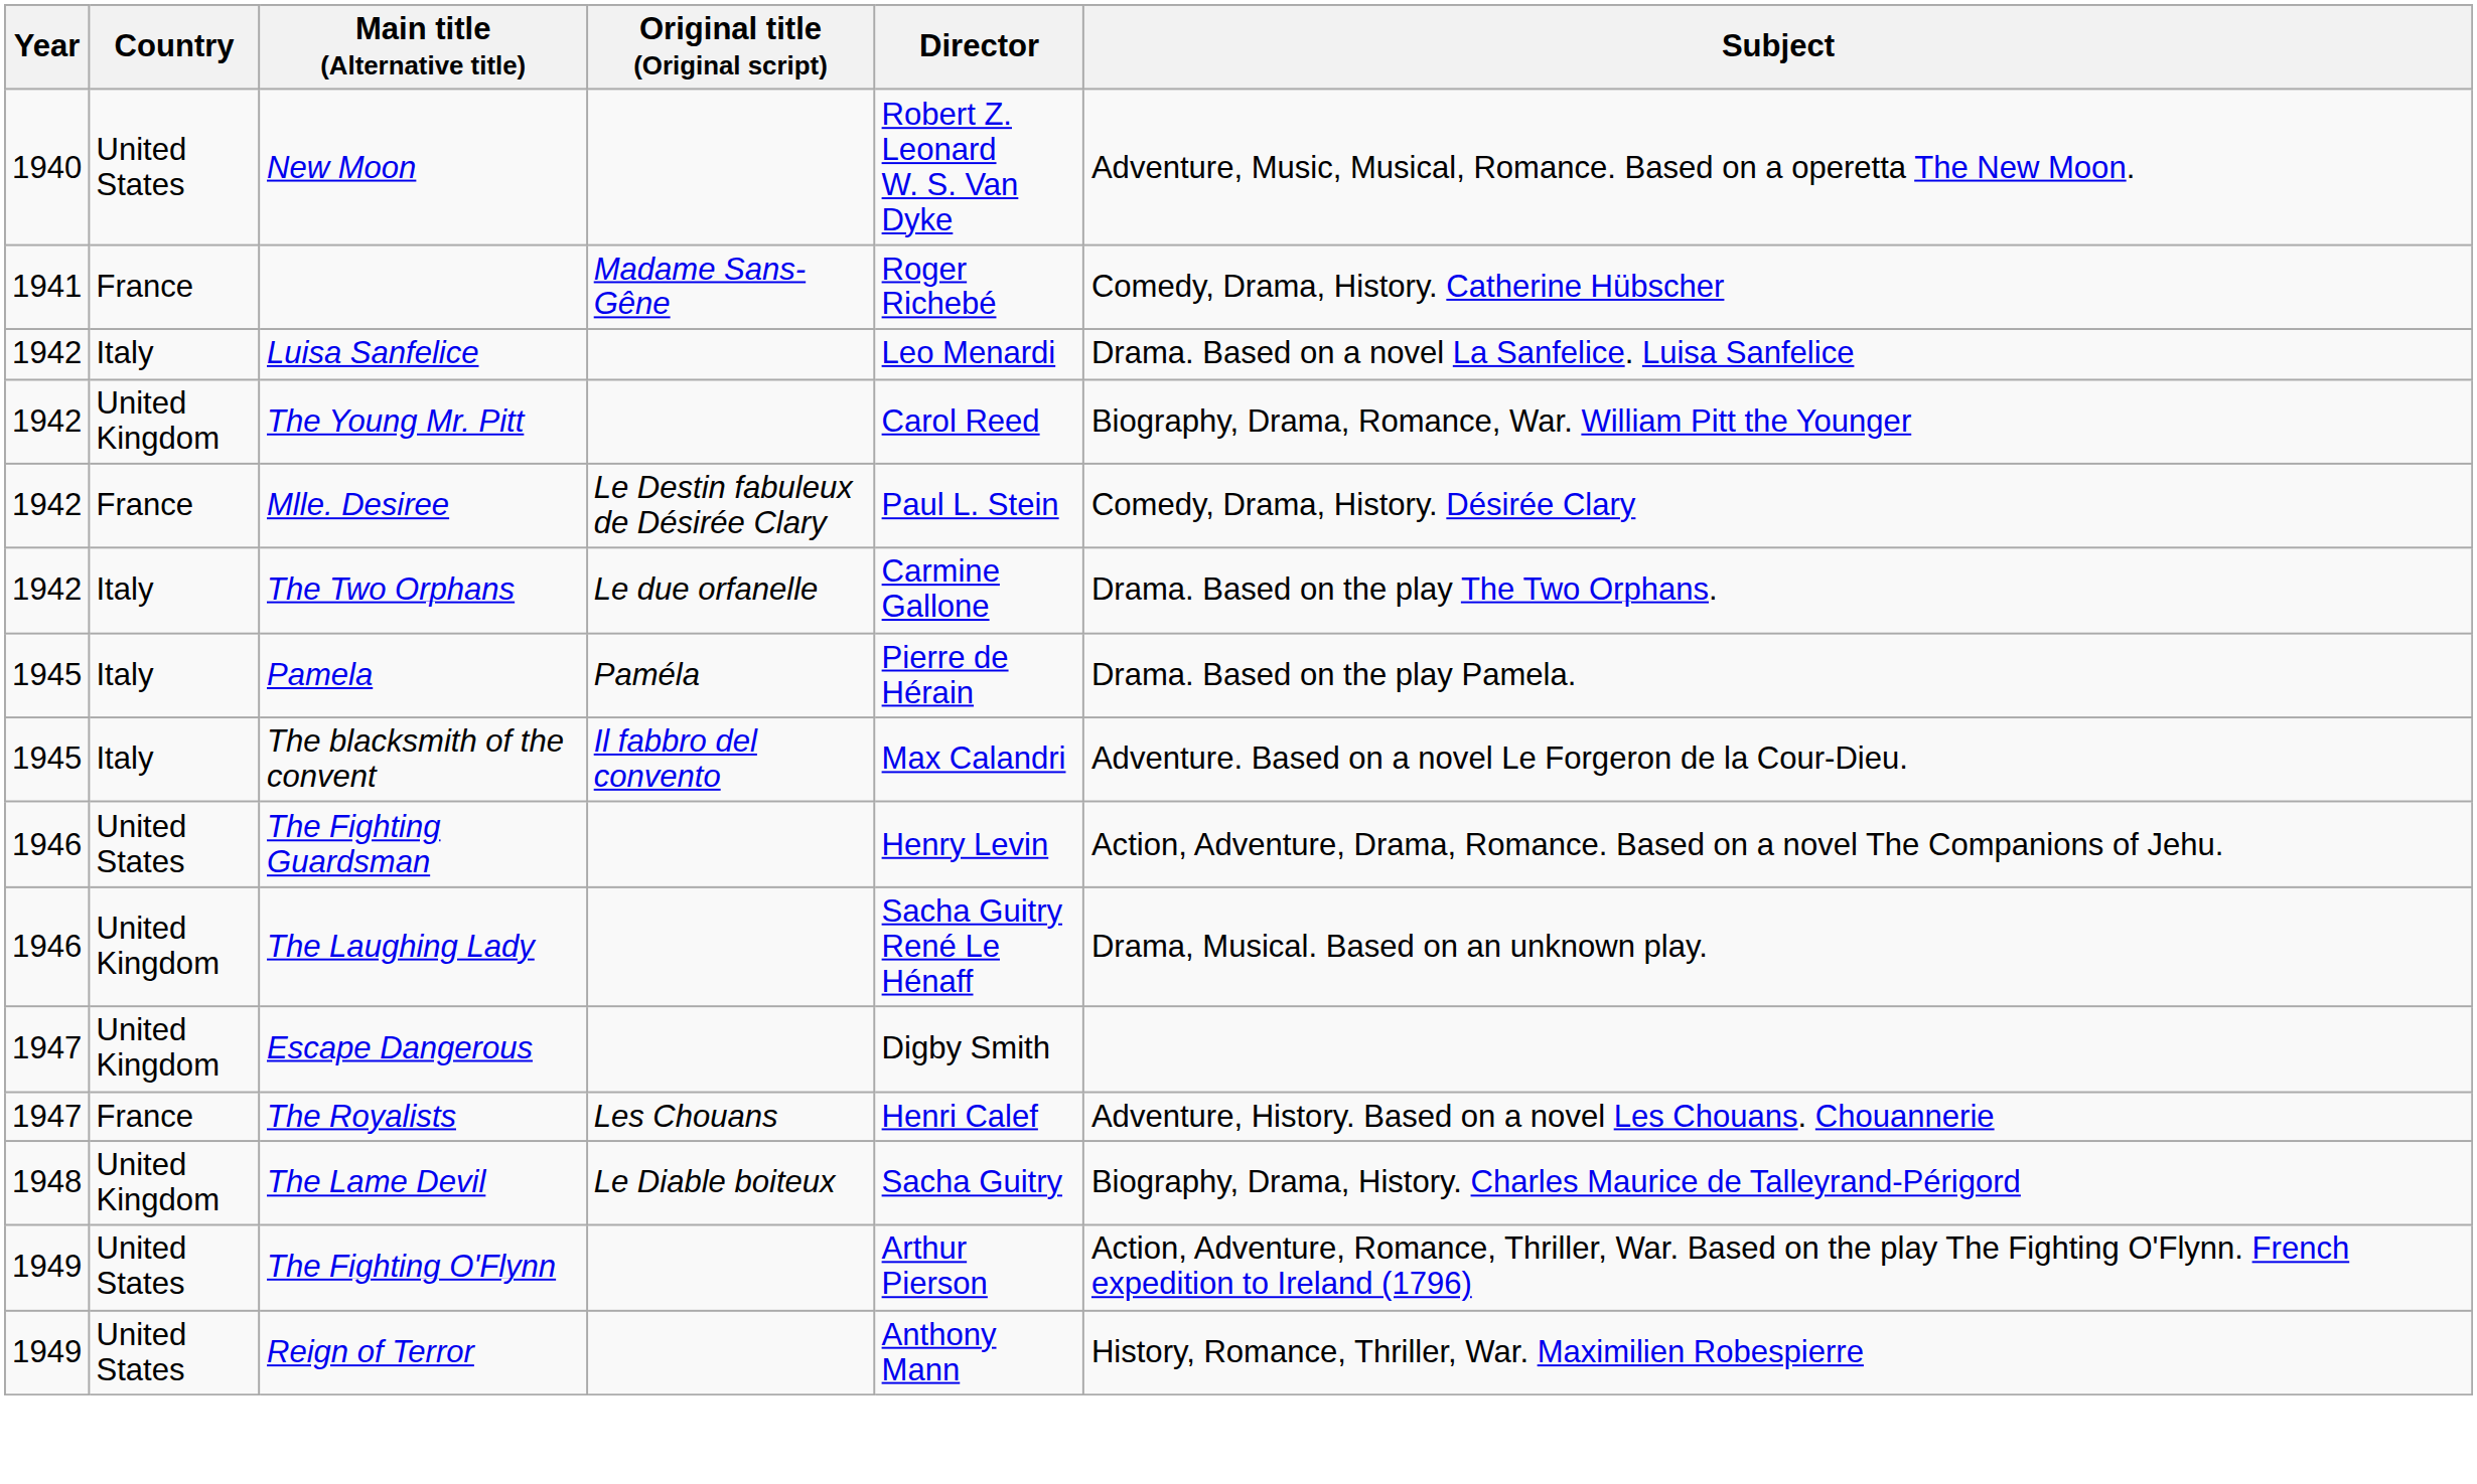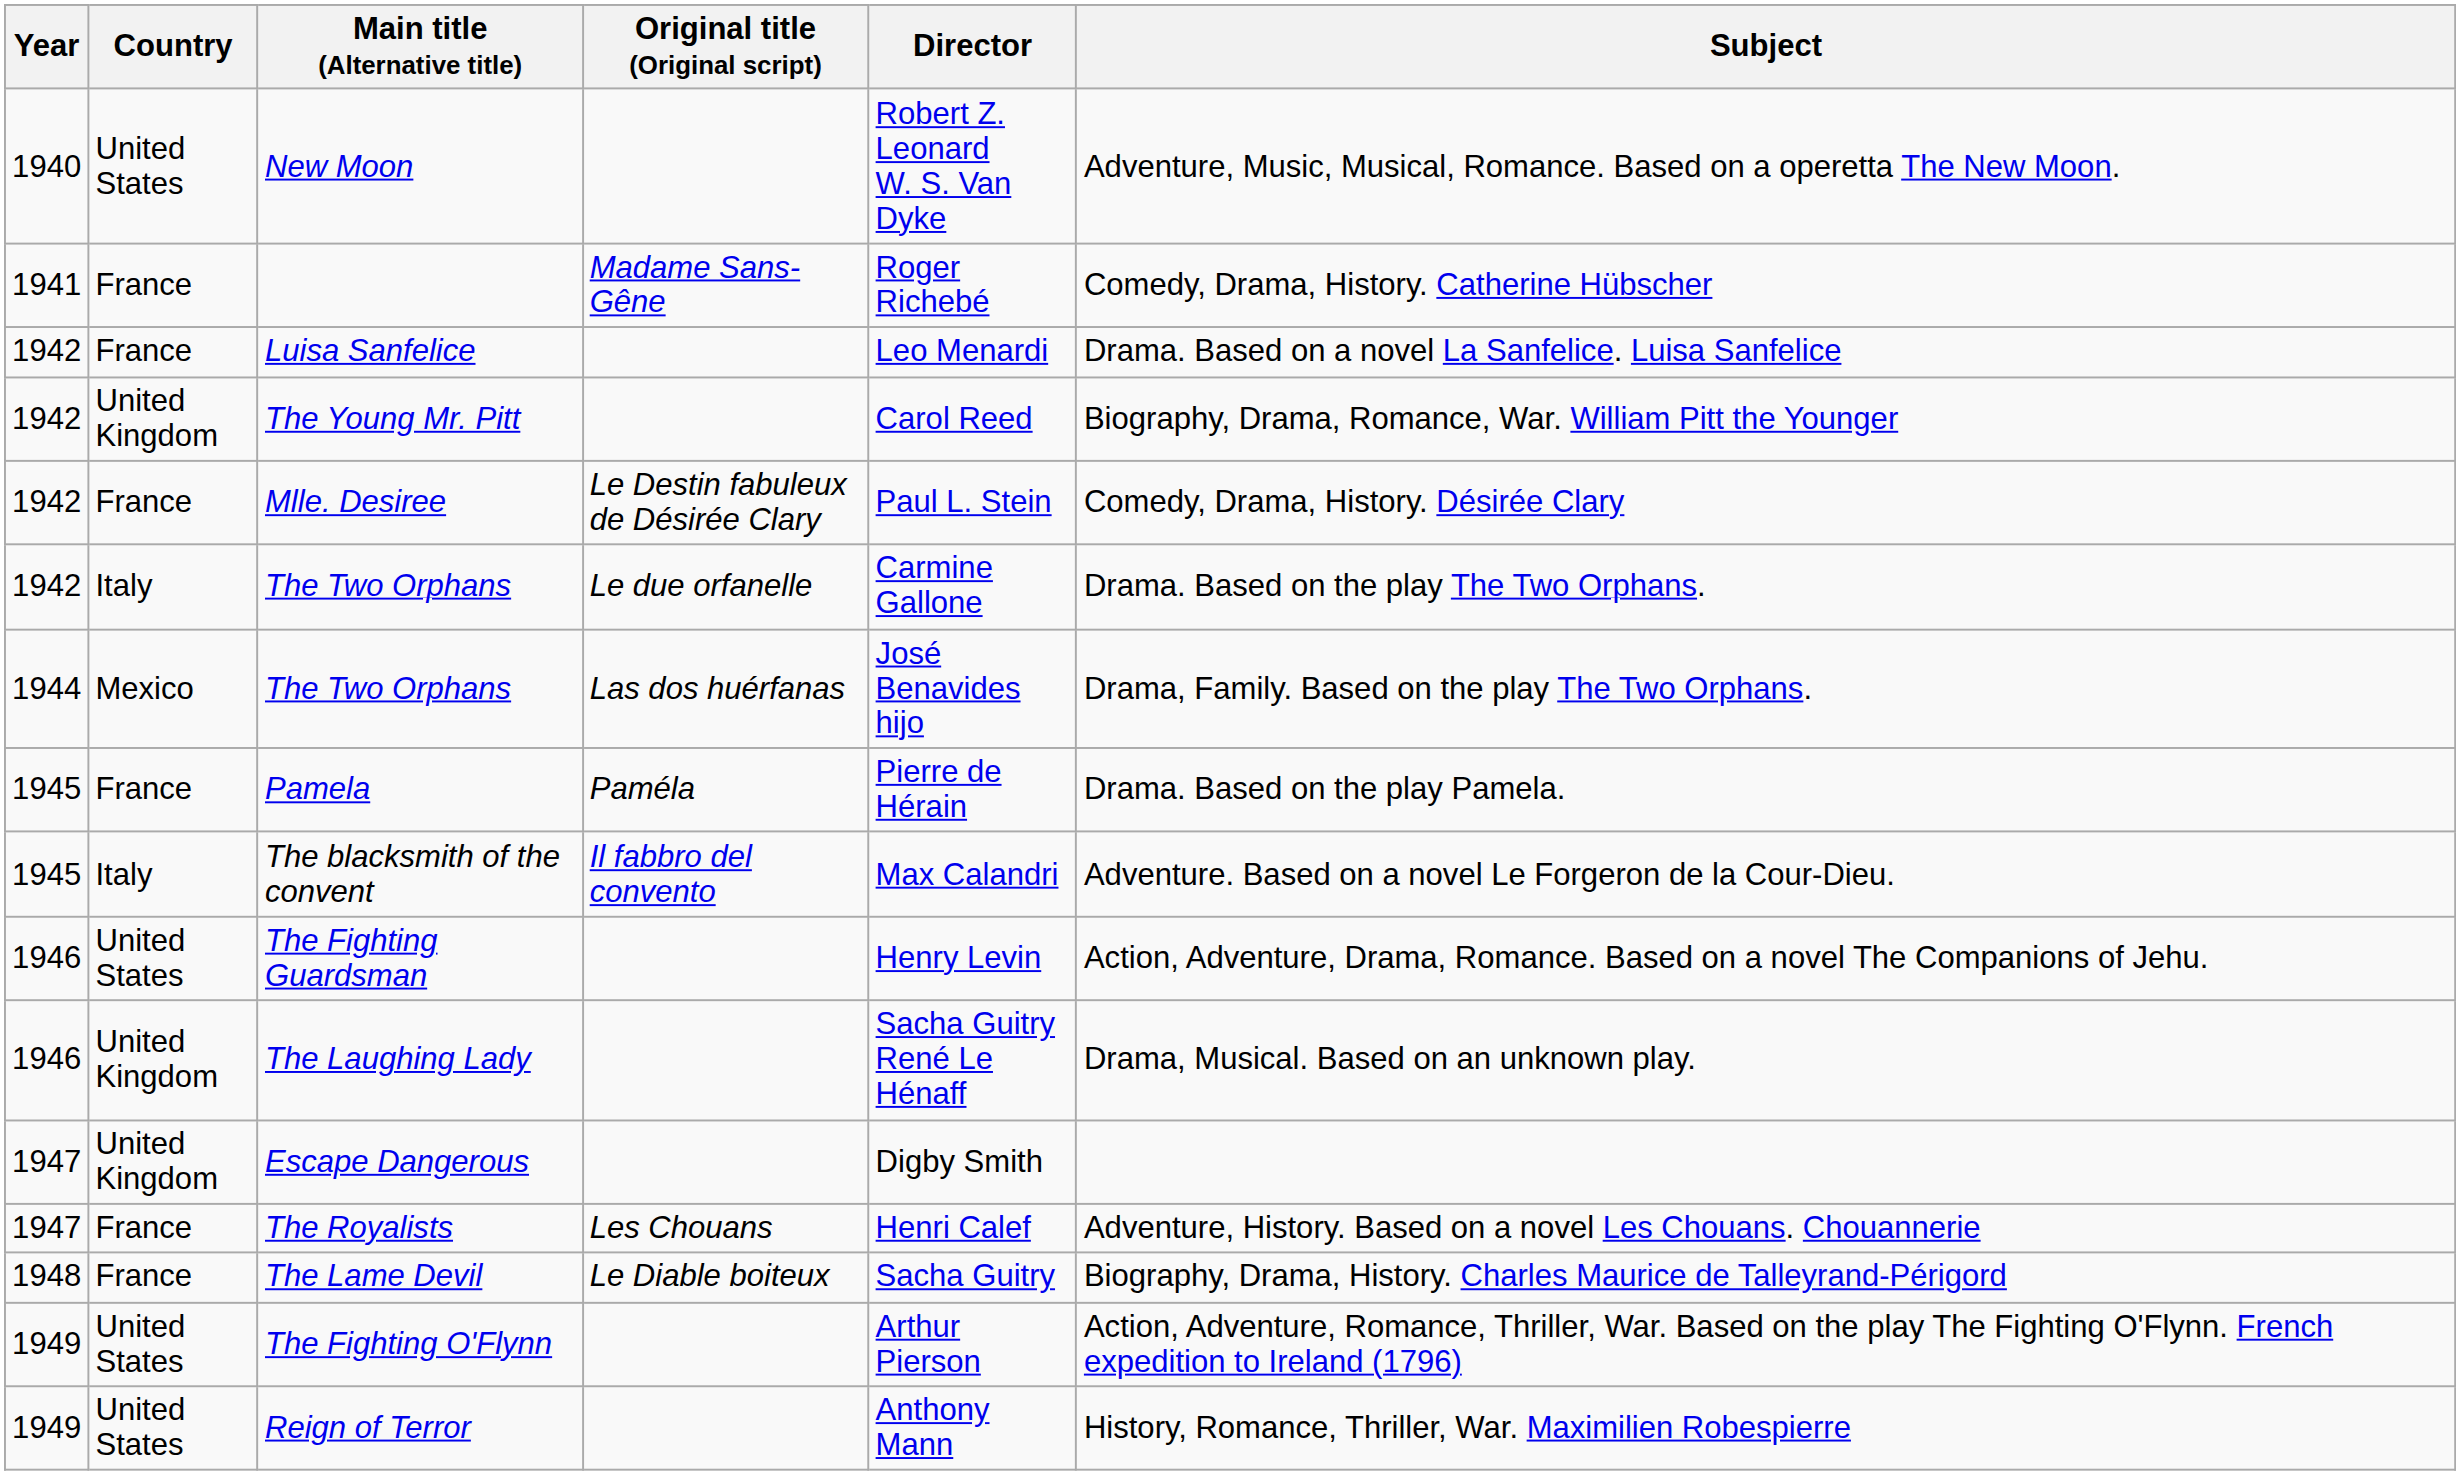Luisa Sanfelice | Country: Italy -> France
+ row: 1944 | Mexico | The Two Orphans | Las dos huérfanas | José Benavides hijo | Drama, Family. Based on the play The Two Orphans.
Pamela | Country: Italy -> France
The Lame Devil | Country: United Kingdom -> France
